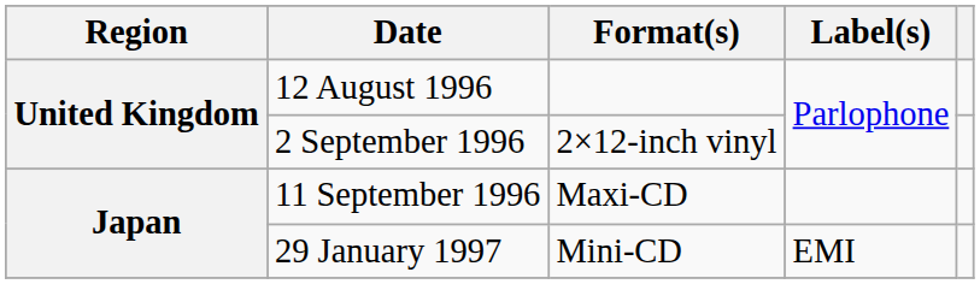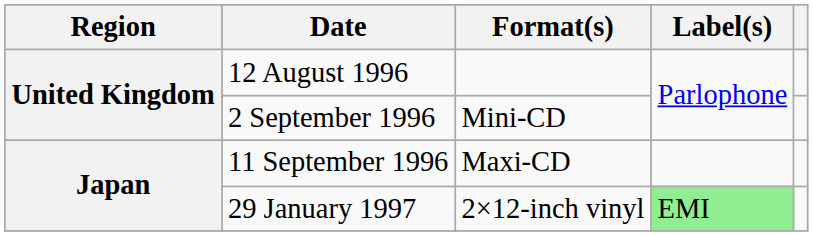2 September 1996 | Format(s): 2×12-inch vinyl -> Mini-CD
29 January 1997 | Format(s): Mini-CD -> 2×12-inch vinyl
29 January 1997 | Label(s): no background -> lightgreen background
